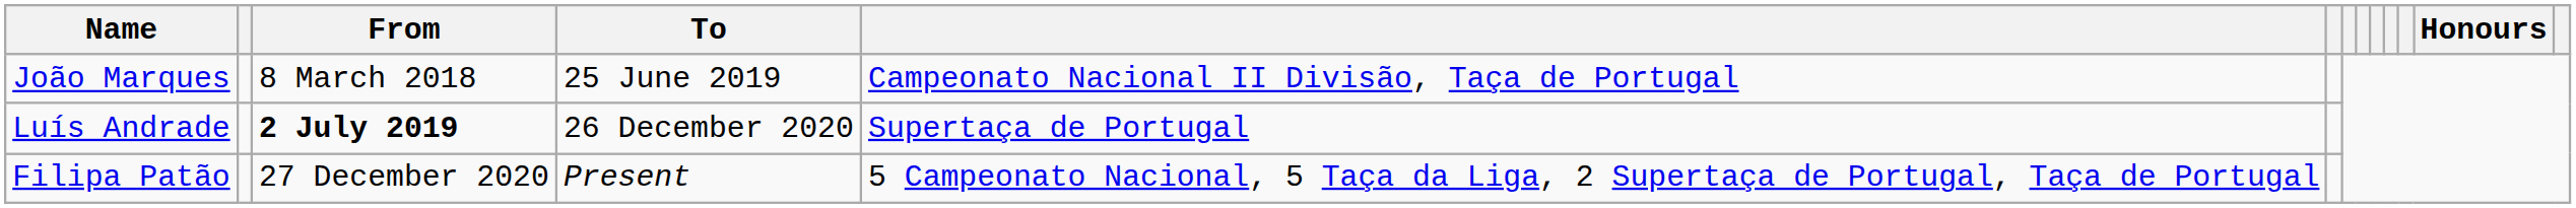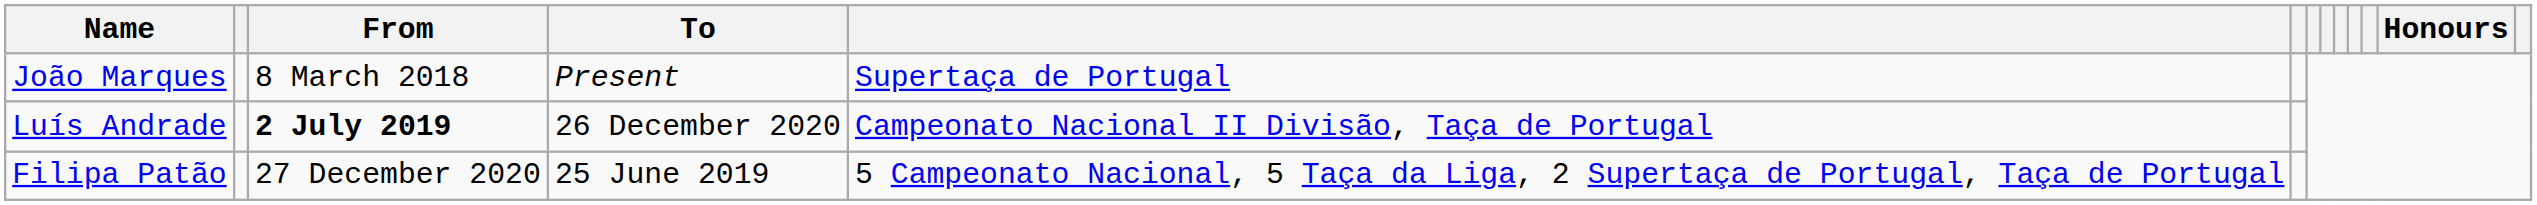João Marques | To: 25 June 2019 -> Present
João Marques | column 5: Campeonato Nacional II Divisão, Taça de Portugal -> Supertaça de Portugal
Luís Andrade | column 5: Supertaça de Portugal -> Campeonato Nacional II Divisão, Taça de Portugal
Filipa Patão | To: Present -> 25 June 2019
